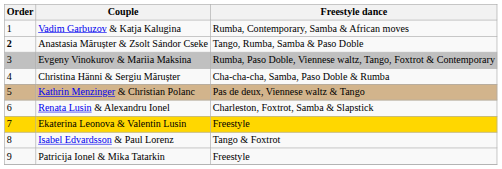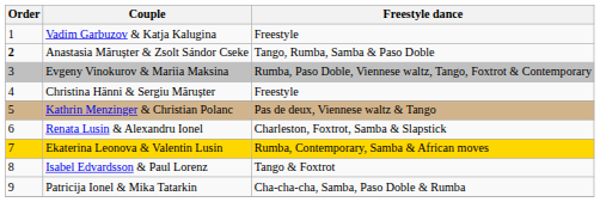Vadim Garbuzov & Katja Kalugina | Freestyle dance: Rumba, Contemporary, Samba & African moves -> Freestyle
Christina Hänni & Sergiu Mărușter | Freestyle dance: Cha-cha-cha, Samba, Paso Doble & Rumba -> Freestyle
Ekaterina Leonova & Valentin Lusin | Freestyle dance: Freestyle -> Rumba, Contemporary, Samba & African moves
Patricija Ionel & Mika Tatarkin | Freestyle dance: Freestyle -> Cha-cha-cha, Samba, Paso Doble & Rumba
